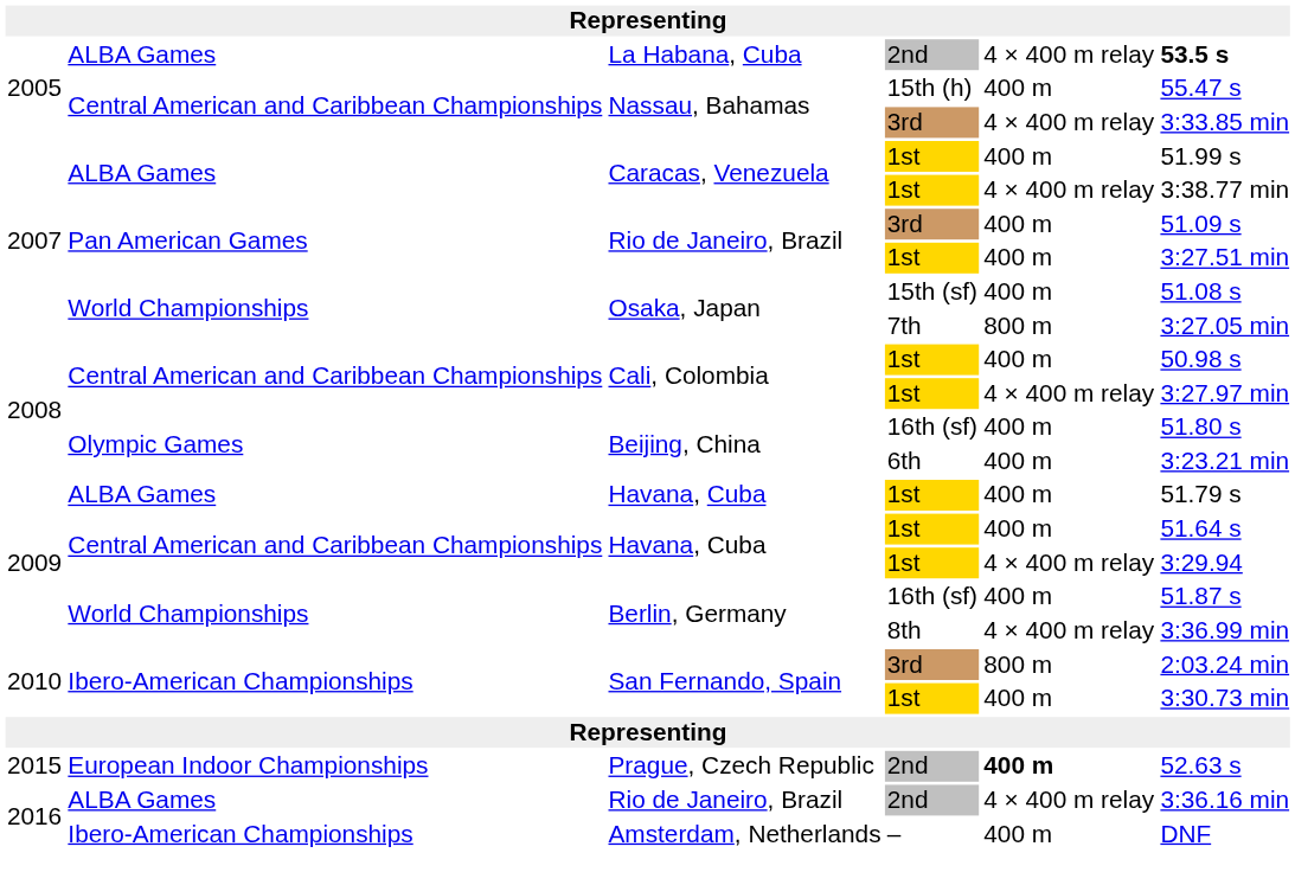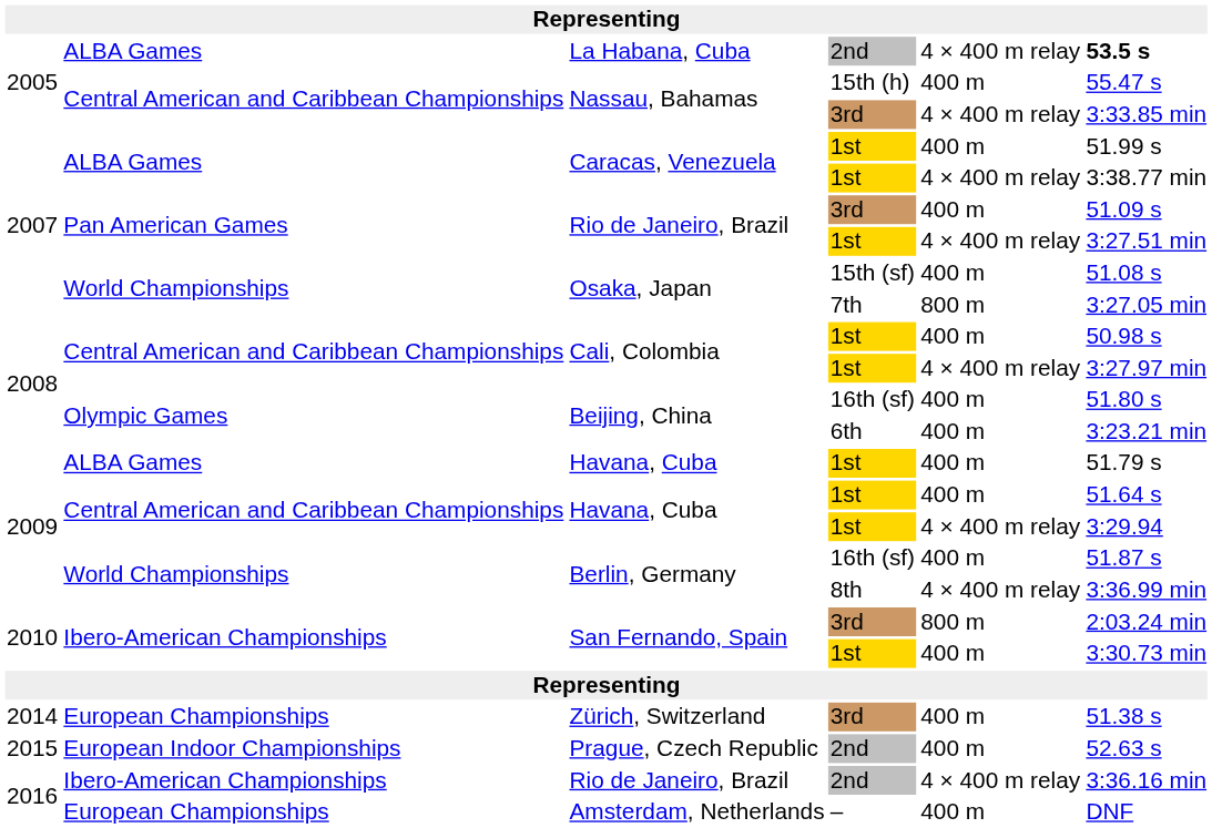Rio de Janeiro, Brazil / 1st | column 5: 400 m -> 4 × 400 m relay
+ row: 2014 | European Championships | Zürich, Switzerland | 3rd | 400 m | 51.38 s
Prague, Czech Republic | column 5: bold -> normal
Rio de Janeiro, Brazil / 2nd | column 2: ALBA Games -> Ibero-American Championships
Amsterdam, Netherlands | column 2: Ibero-American Championships -> European Championships
